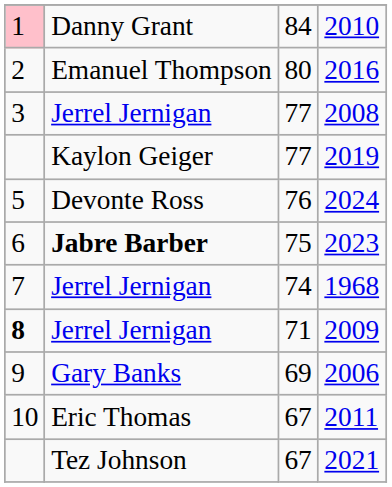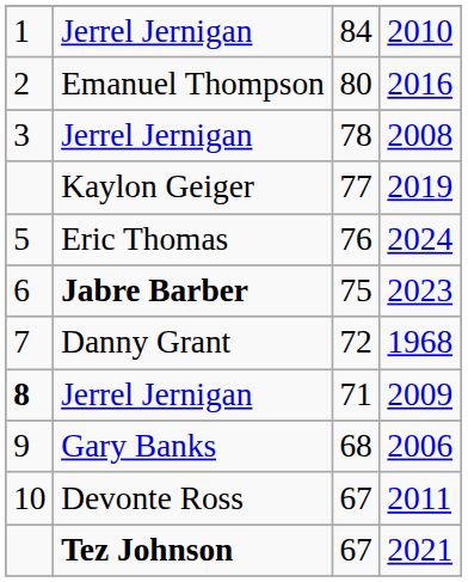2010 | column 1: pink background -> no background
2010 | column 2: Danny Grant -> Jerrel Jernigan
2008 | column 3: 77 -> 78
2024 | column 2: Devonte Ross -> Eric Thomas
1968 | column 2: Jerrel Jernigan -> Danny Grant
1968 | column 3: 74 -> 72
2006 | column 3: 69 -> 68
2011 | column 2: Eric Thomas -> Devonte Ross
2021 | column 2: normal -> bold
